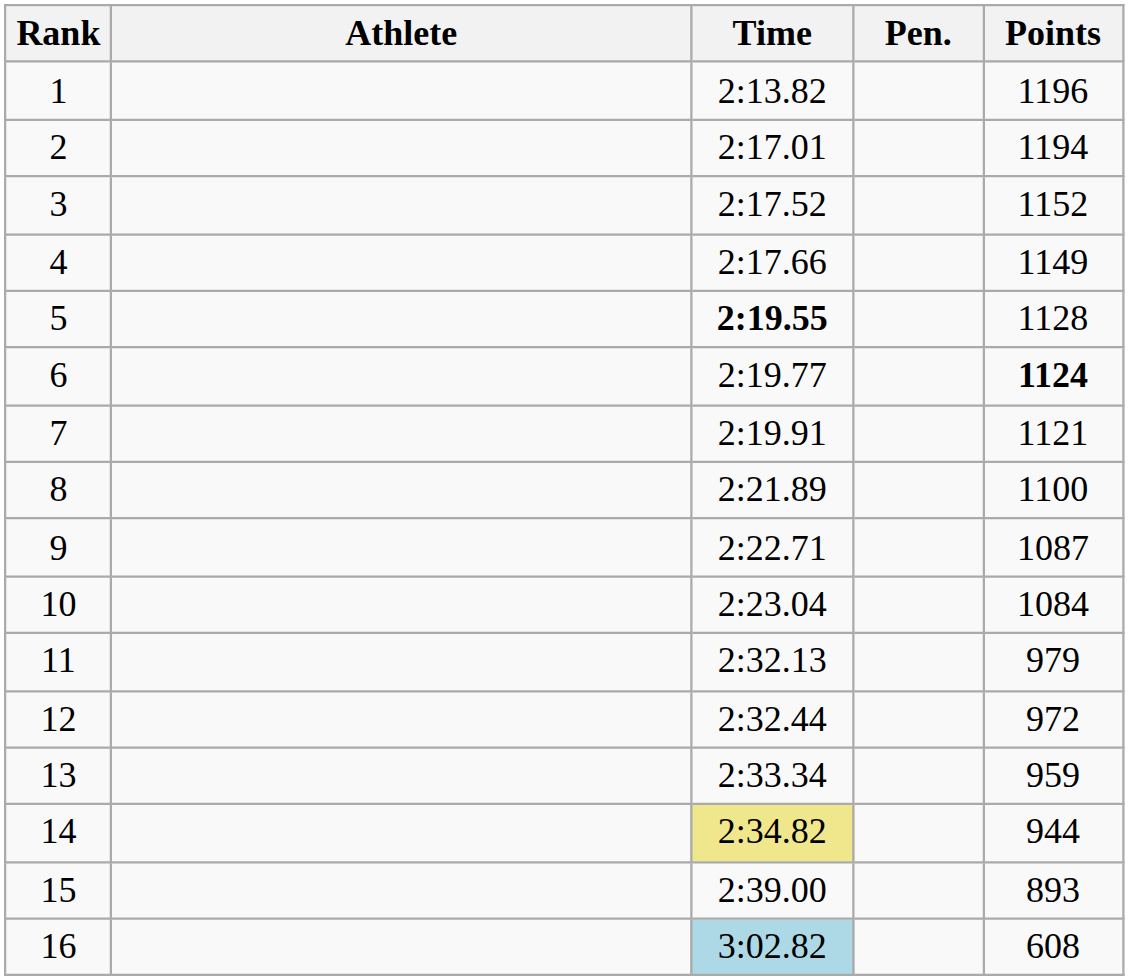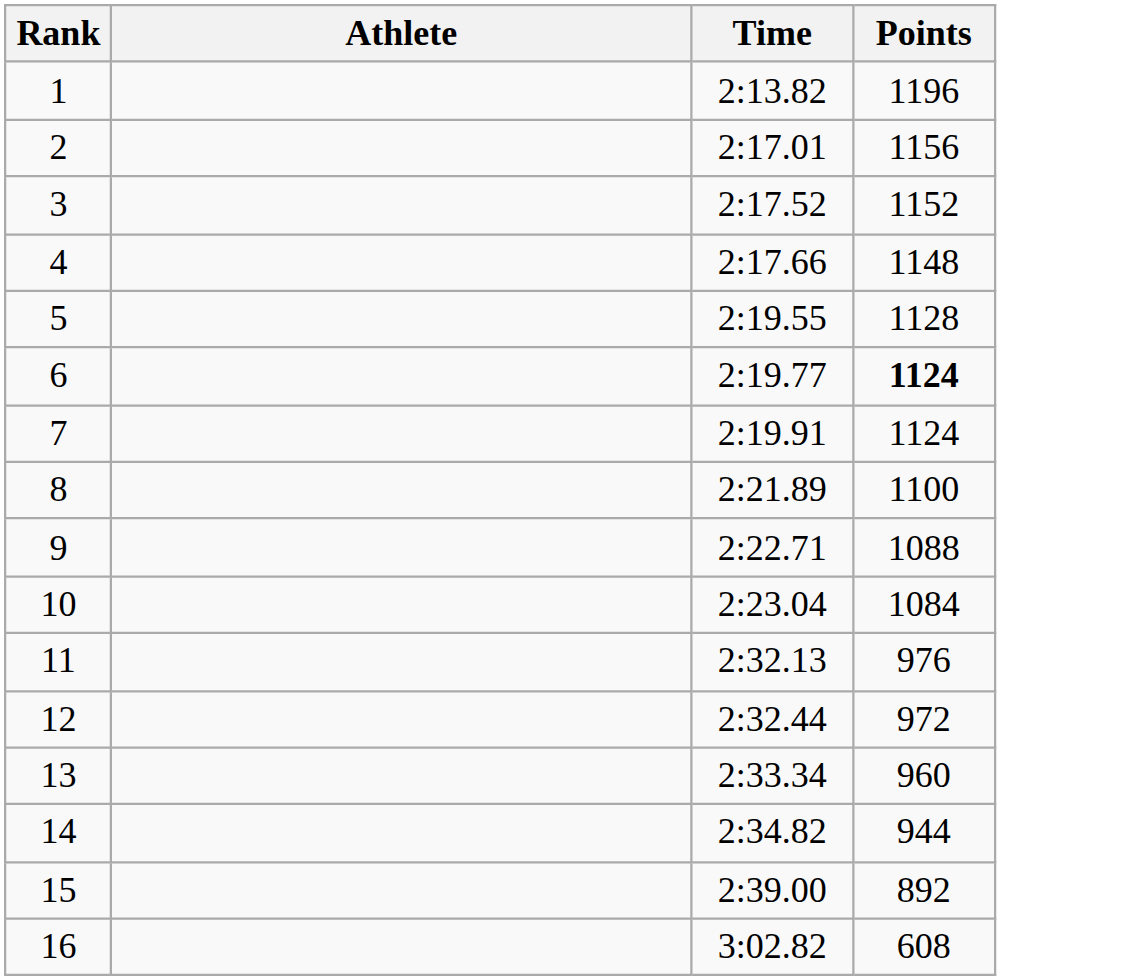- column: Pen.
2 | Points: 1194 -> 1156
4 | Points: 1149 -> 1148
5 | Time: bold -> normal
7 | Points: 1121 -> 1124
9 | Points: 1087 -> 1088
11 | Points: 979 -> 976
13 | Points: 959 -> 960
14 | Time: khaki background -> no background
15 | Points: 893 -> 892
16 | Time: lightblue background -> no background
